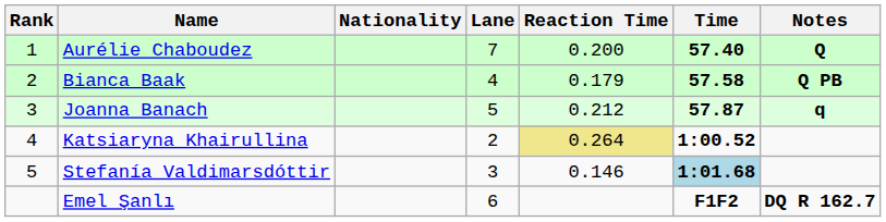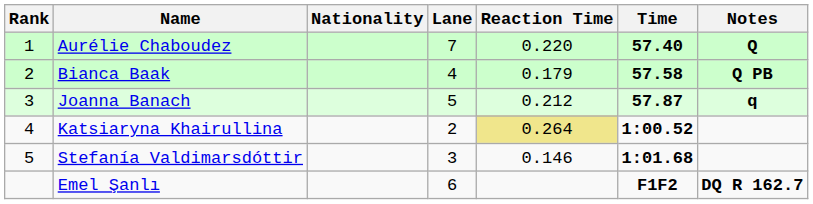Aurélie Chaboudez | Reaction Time: 0.200 -> 0.220
Stefanía Valdimarsdóttir | Time: lightblue background -> no background
